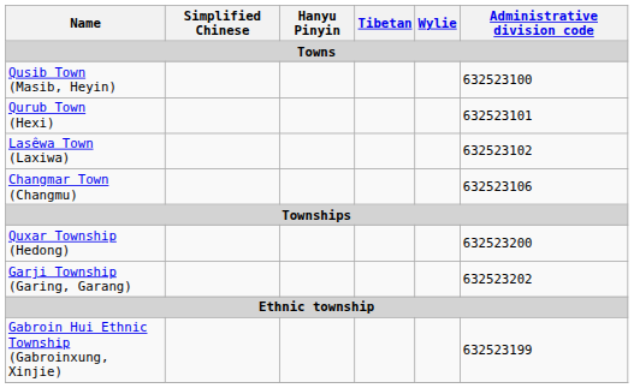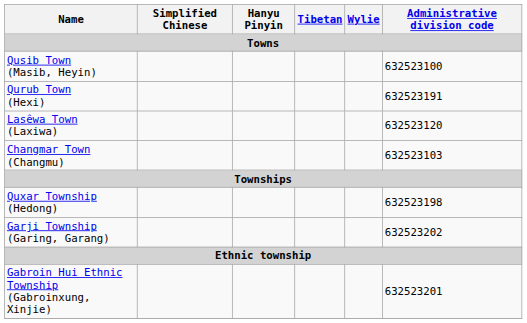Qurub Town (Hexi) | Administrative division code: 632523101 -> 632523191
Lasêwa Town (Laxiwa) | Administrative division code: 632523102 -> 632523120
Changmar Town (Changmu) | Administrative division code: 632523106 -> 632523103
Quxar Township (Hedong) | Administrative division code: 632523200 -> 632523198
Gabroin Hui Ethnic Township (Gabroinxung, Xinjie) | Administrative division code: 632523199 -> 632523201
